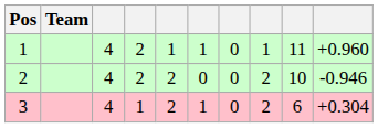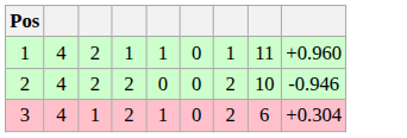- column: Team
